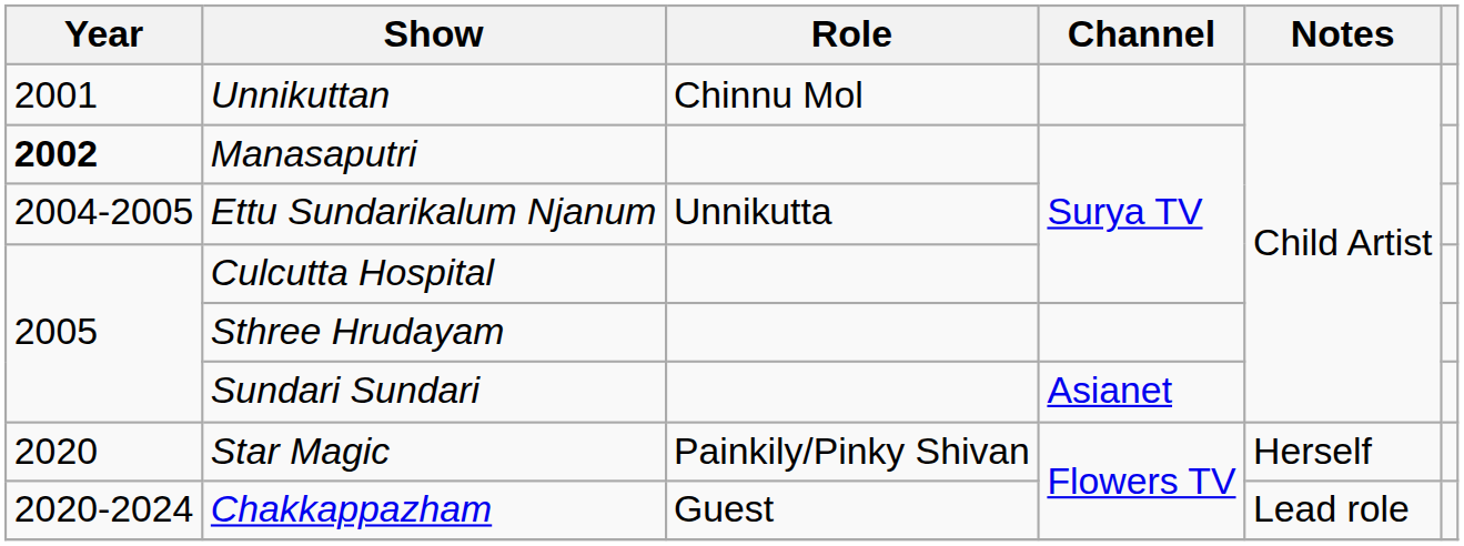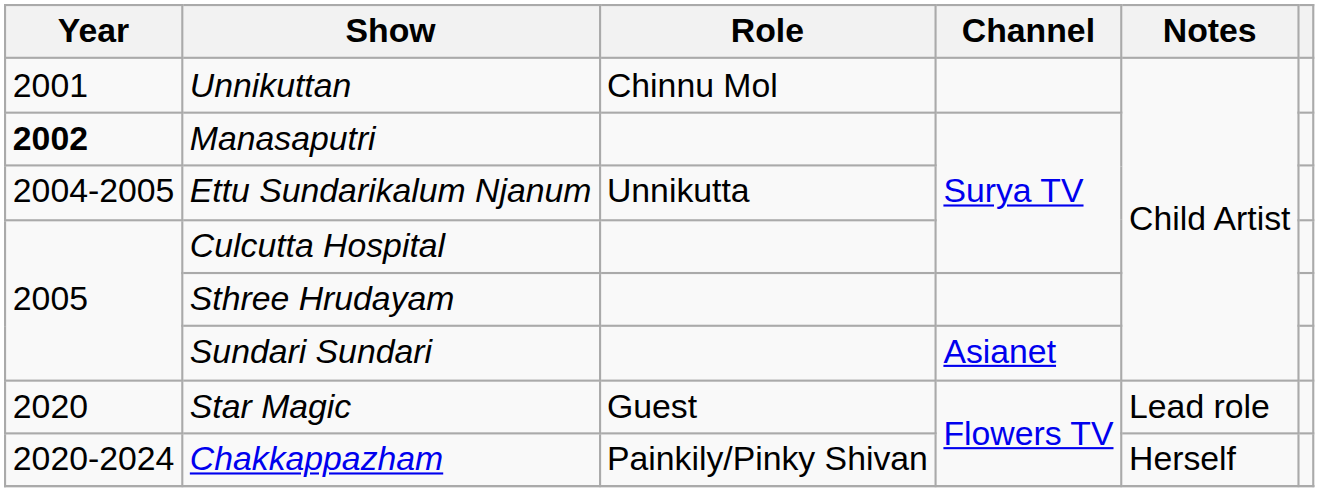Star Magic | Role: Painkily/Pinky Shivan -> Guest
Star Magic | Notes: Herself -> Lead role
Chakkappazham | Role: Guest -> Painkily/Pinky Shivan
Chakkappazham | Notes: Lead role -> Herself
